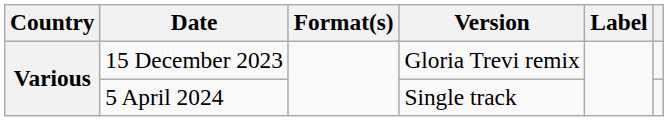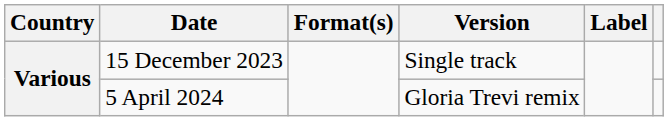15 December 2023 | Version: Gloria Trevi remix -> Single track
5 April 2024 | Version: Single track -> Gloria Trevi remix
